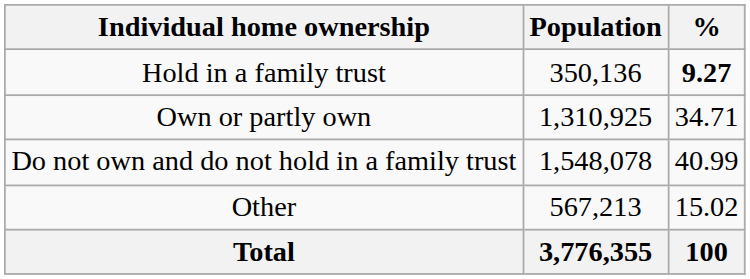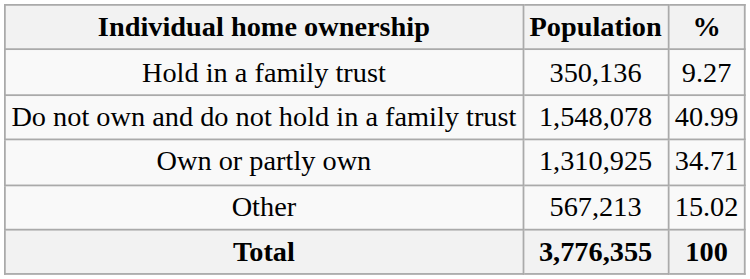Hold in a family trust | %: bold -> normal
rows swapped: Own or partly own <-> Do not own and do not hold in a family trust
